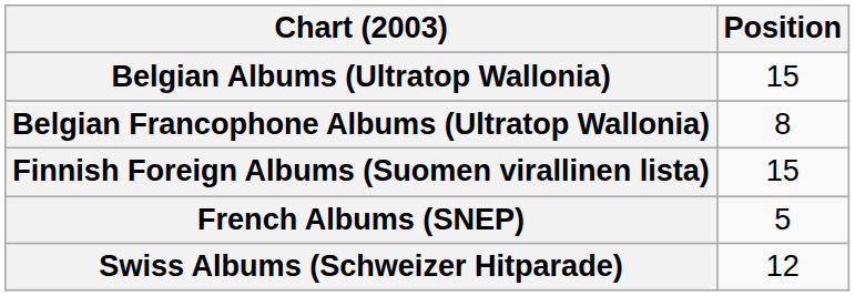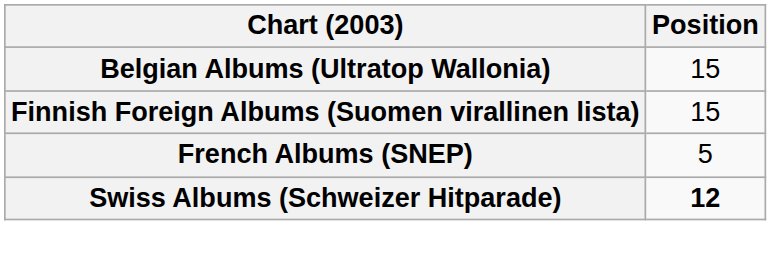- row: Belgian Francophone Albums (Ultratop Wallonia) | 8
Swiss Albums (Schweizer Hitparade) | Position: normal -> bold
